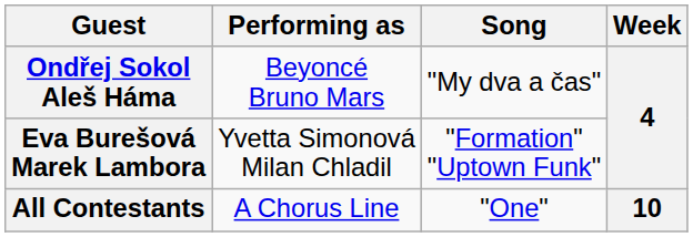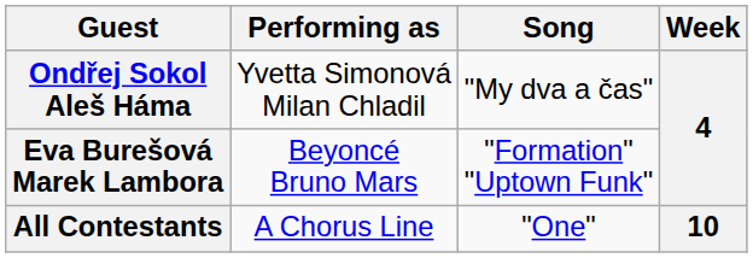Ondřej Sokol Aleš Háma | Performing as: Beyoncé Bruno Mars -> Yvetta Simonová Milan Chladil
Eva Burešová Marek Lambora | Performing as: Yvetta Simonová Milan Chladil -> Beyoncé Bruno Mars
